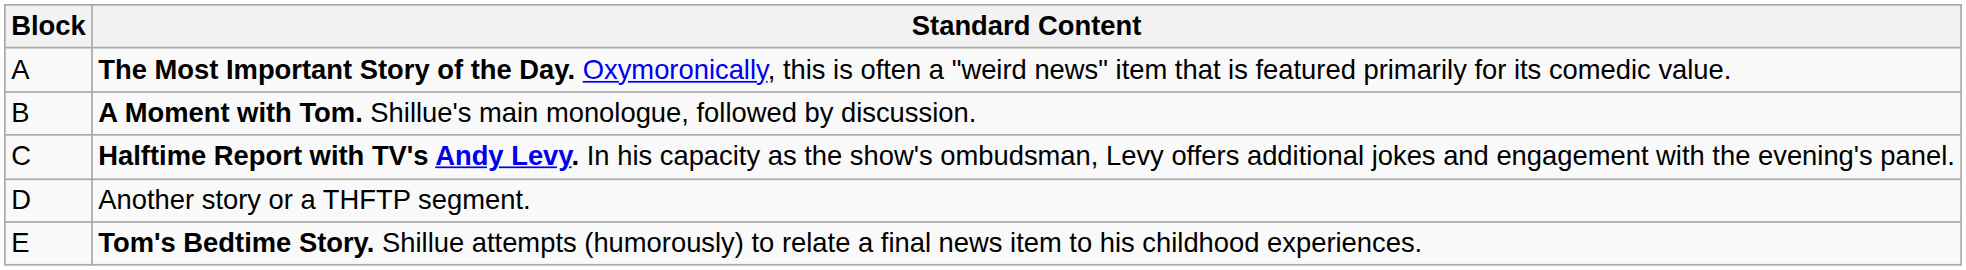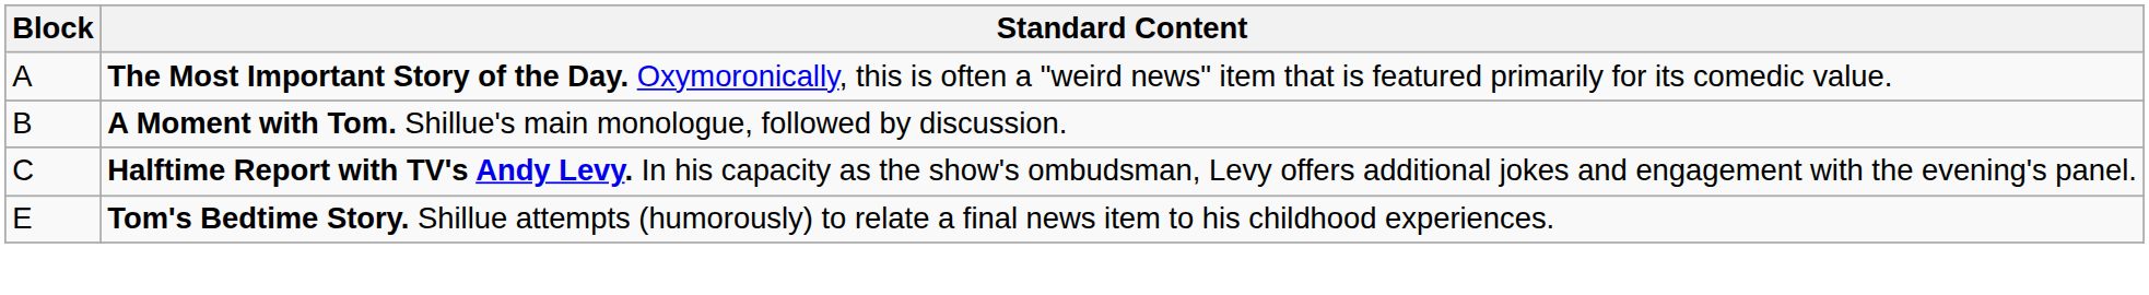- row: D | Another story or a THFTP segment.
